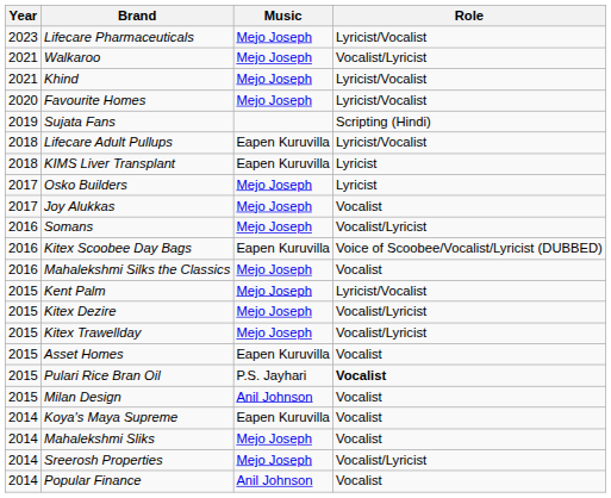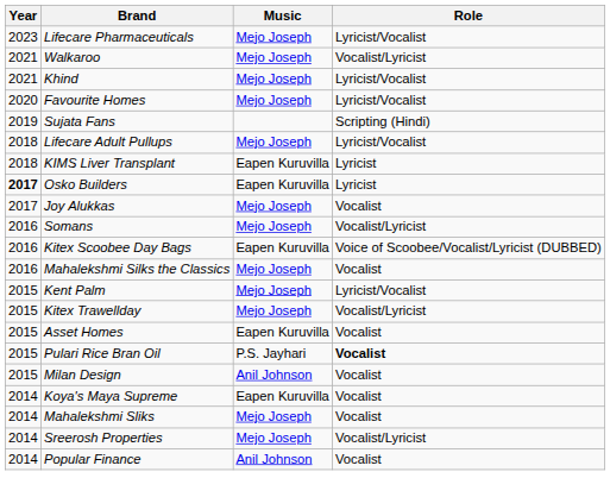Lifecare Adult Pullups | Music: Eapen Kuruvilla -> Mejo Joseph
Osko Builders | Year: normal -> bold
Osko Builders | Music: Mejo Joseph -> Eapen Kuruvilla
- row: 2015 | Kitex Dezire | Mejo Joseph | Vocalist/Lyricist
